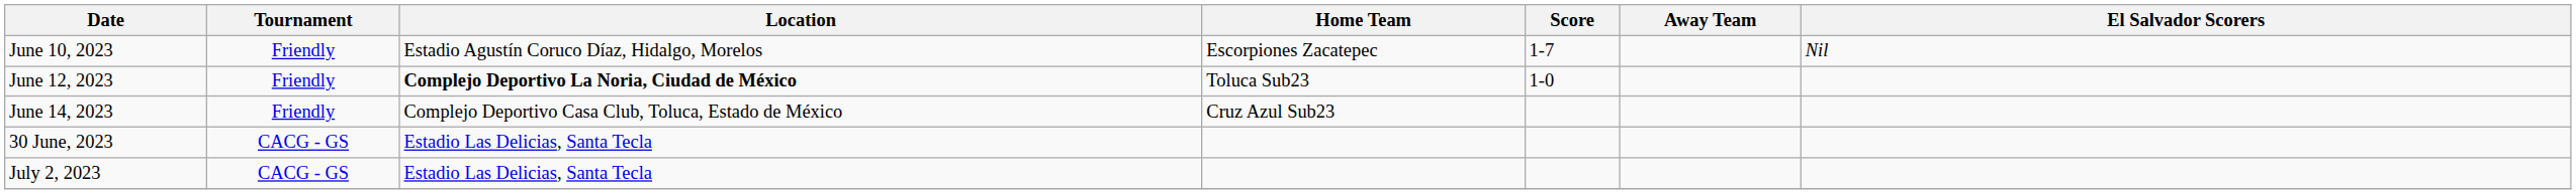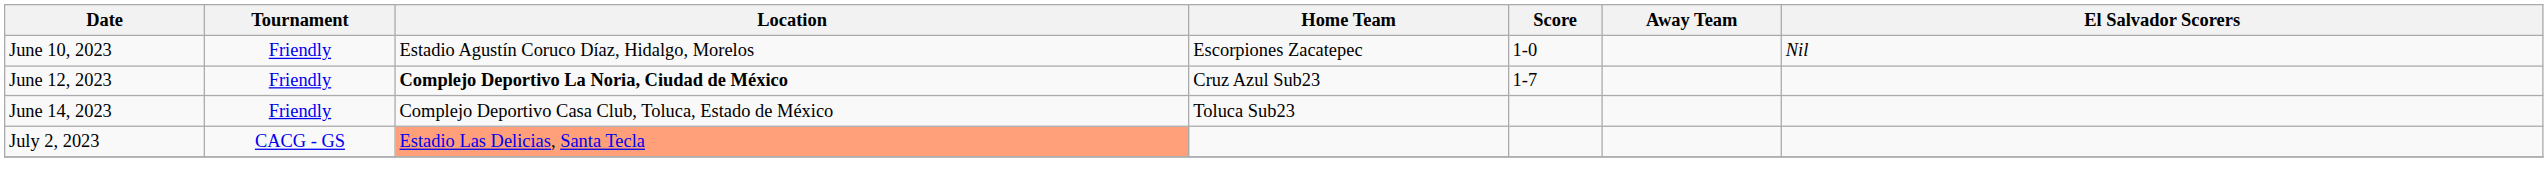June 10, 2023 | Score: 1-7 -> 1-0
June 12, 2023 | Home Team: Toluca Sub23 -> Cruz Azul Sub23
June 12, 2023 | Score: 1-0 -> 1-7
June 14, 2023 | Home Team: Cruz Azul Sub23 -> Toluca Sub23
- row: 30 June, 2023 | CACG - GS | Estadio Las Delicias, Santa Tecla
July 2, 2023 | Location: no background -> lightsalmon background
